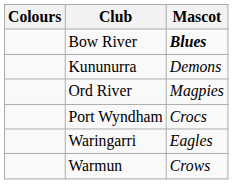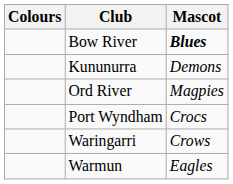Waringarri | Mascot: Eagles -> Crows
Warmun | Mascot: Crows -> Eagles
